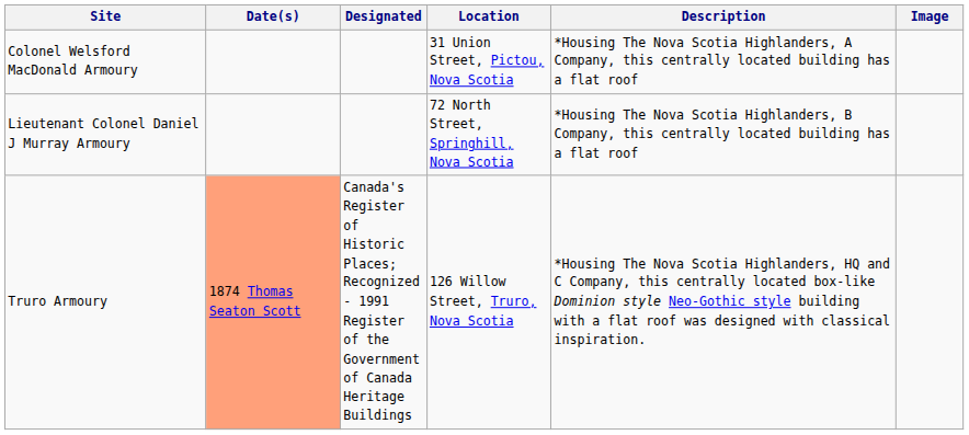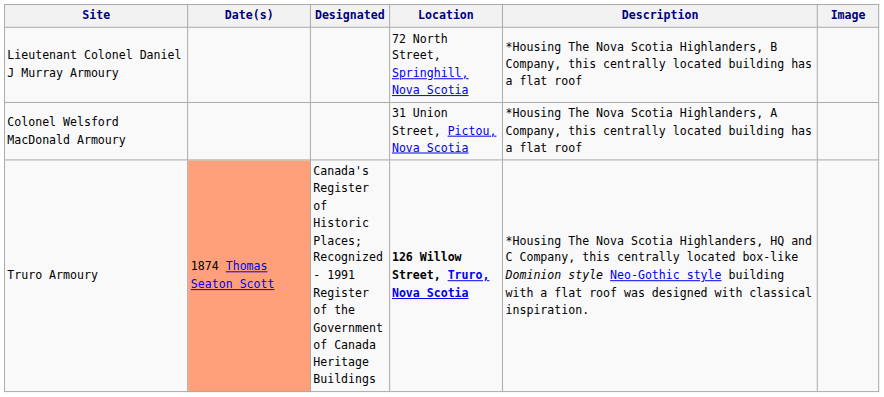rows swapped: Colonel Welsford MacDonald Armoury <-> Lieutenant Colonel Daniel J Murray Armoury
Truro Armoury | Location: normal -> bold
